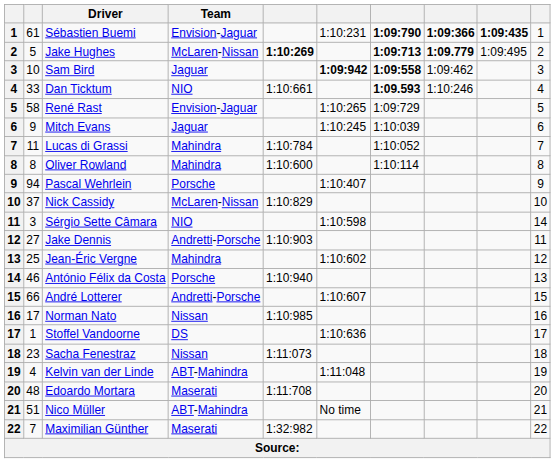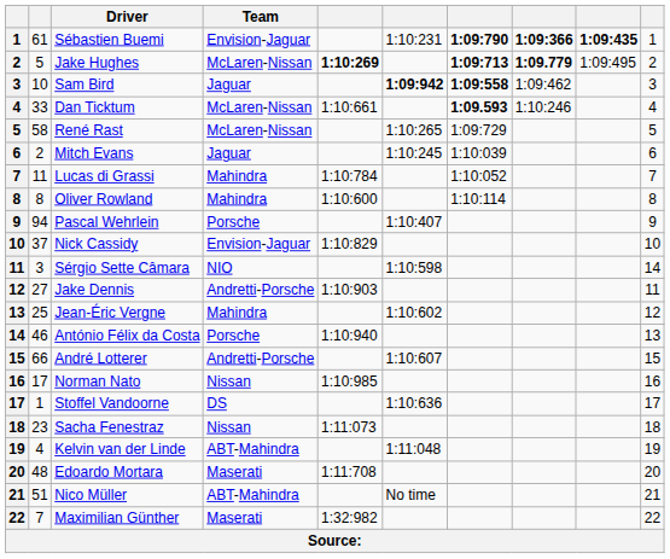Dan Ticktum | Team: NIO -> McLaren-Nissan
René Rast | Team: Envision-Jaguar -> McLaren-Nissan
Mitch Evans | column 2: 9 -> 2
Nick Cassidy | Team: McLaren-Nissan -> Envision-Jaguar
